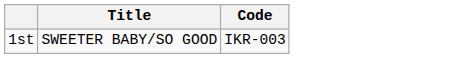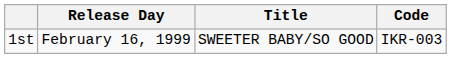+ column: Release Day | February 16, 1999
